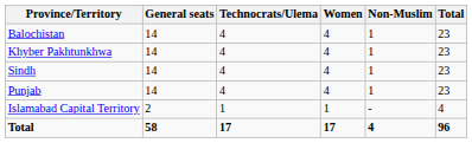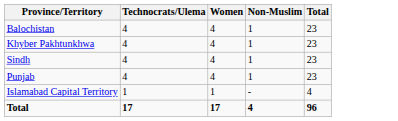- column: General seats | 14 | 14 | 14 | 14 | 2 | 58
